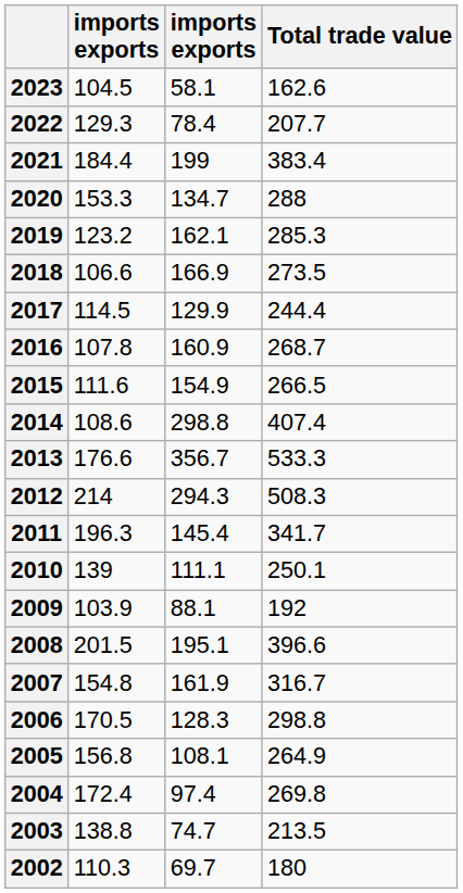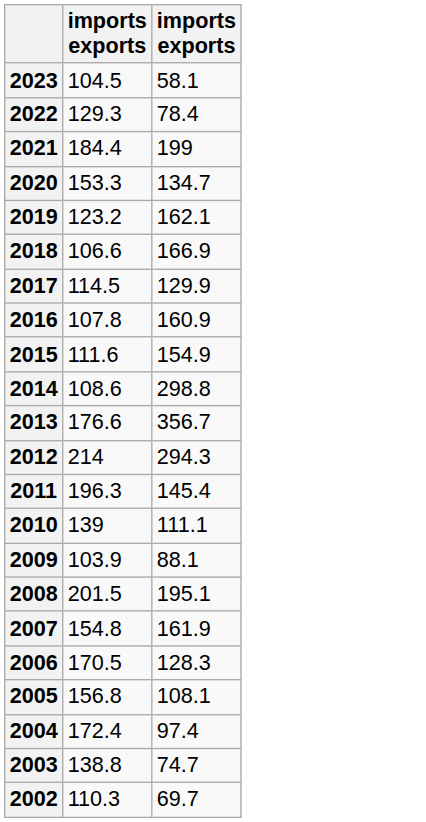- column: Total trade value | 162.6 | 207.7 | 383.4 | 288 | 285.3 | 273.5 | 244.4 | 268.7 | 266.5 | 407.4 | 533.3 | 508.3 | 341.7 | 250.1 | 192 | 396.6 | 316.7 | 298.8 | 264.9 | 269.8 | 213.5 | 180
